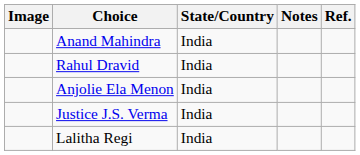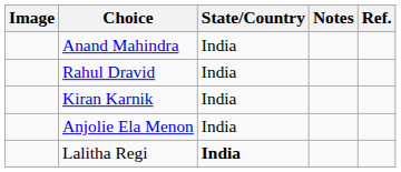+ row: Kiran Karnik | India
- row: Justice J.S. Verma | India
Lalitha Regi | State/Country: normal -> bold
